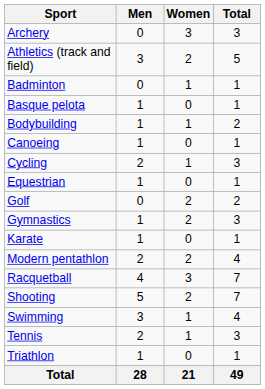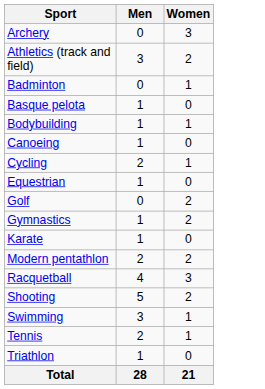- column: Total | 3 | 5 | 1 | 1 | 2 | 1 | 3 | 1 | 2 | 3 | 1 | 4 | 7 | 7 | 4 | 3 | 1 | 49
